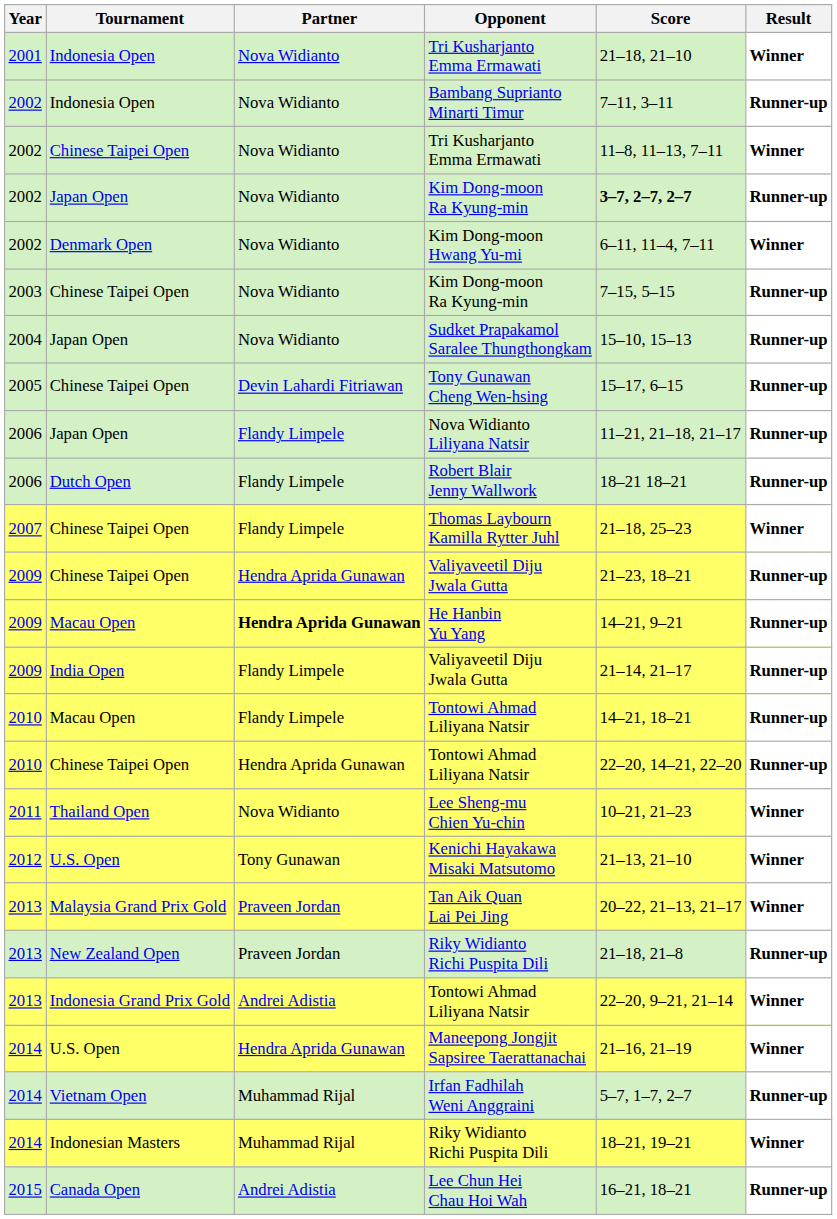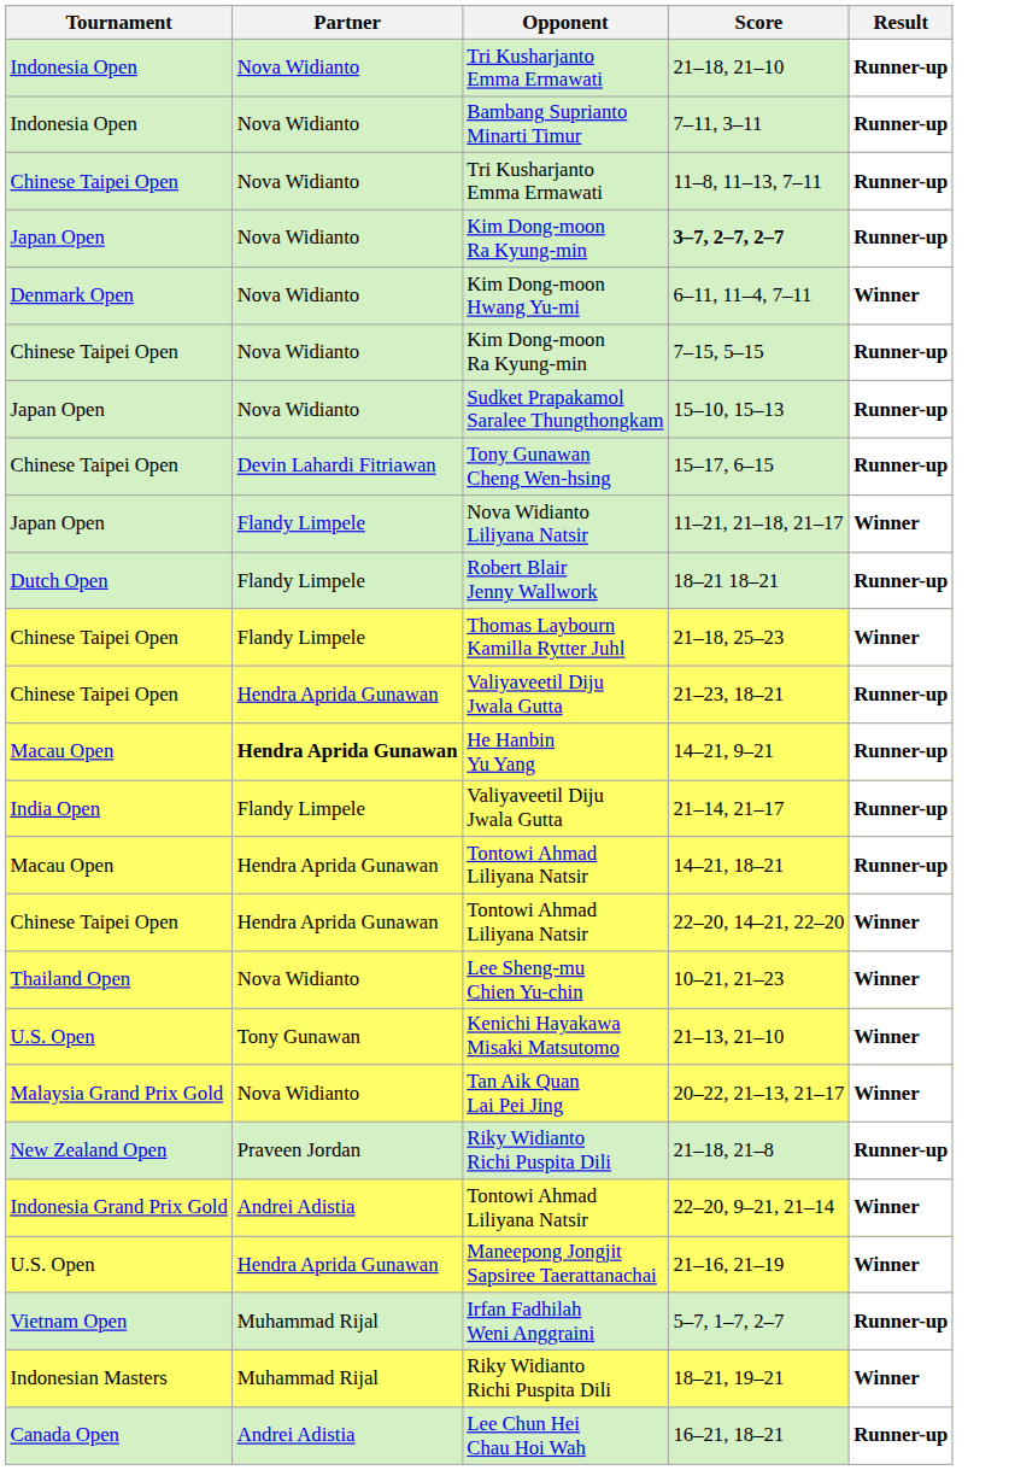- column: Year | 2001 | 2002 | 2002 | 2002 | 2002 | 2003 | 2004 | 2005 | 2006 | 2006 | 2007 | 2009 | 2009 | 2009 | 2010 | 2010 | 2011 | 2012 | 2013 | 2013 | 2013 | 2014 | 2014 | 2014 | 2015
Indonesia Open / Tri Kusharjanto Emma Ermawati | Result: Winner -> Runner-up
Chinese Taipei Open / Tri Kusharjanto Emma Ermawati | Result: Winner -> Runner-up
Nova Widianto Liliyana Natsir | Result: Runner-up -> Winner
Macau Open / Tontowi Ahmad Liliyana Natsir | Partner: Flandy Limpele -> Hendra Aprida Gunawan
Chinese Taipei Open / Tontowi Ahmad Liliyana Natsir | Result: Runner-up -> Winner
Tan Aik Quan Lai Pei Jing | Partner: Praveen Jordan -> Nova Widianto
